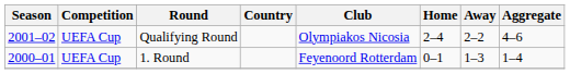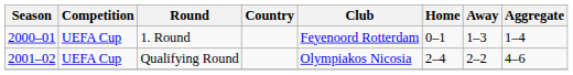rows swapped: 1. Round <-> Qualifying Round
